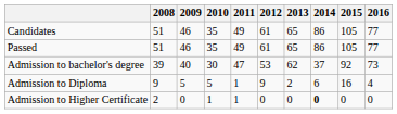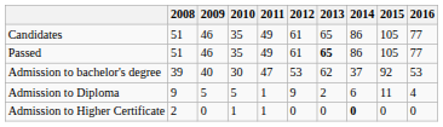Passed | 2013: normal -> bold
Admission to bachelor's degree | 2016: 73 -> 53
Admission to Diploma | 2015: 16 -> 11
